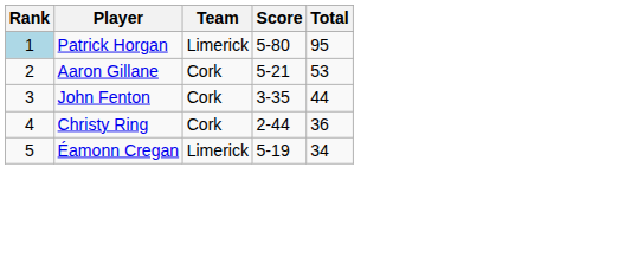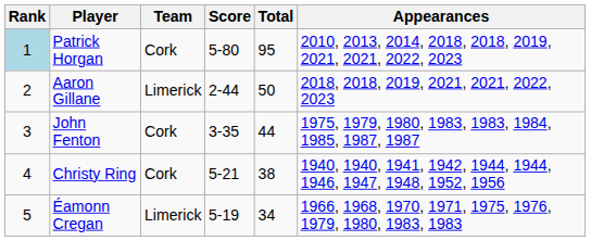+ column: Appearances | 2010, 2013, 2014, 2018, 2018, 2019, 2021, 2021, 2022, 2023 | 2018, 2018, 2019, 2021, 2021, 2022, 2023 | 1975, 1979, 1980, 1983, 1983, 1984, 1985, 1987, 1987 | 1940, 1940, 1941, 1942, 1944, 1944, 1946, 1947, 1948, 1952, 1956 | 1966, 1968, 1970, 1971, 1975, 1976, 1979, 1980, 1983, 1983
Patrick Horgan | Team: Limerick -> Cork
Aaron Gillane | Team: Cork -> Limerick
Aaron Gillane | Score: 5-21 -> 2-44
Aaron Gillane | Total: 53 -> 50
Christy Ring | Score: 2-44 -> 5-21
Christy Ring | Total: 36 -> 38
